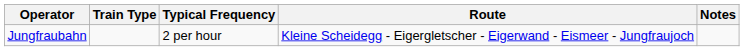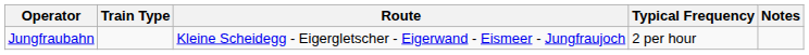columns swapped: Route <-> Typical Frequency
